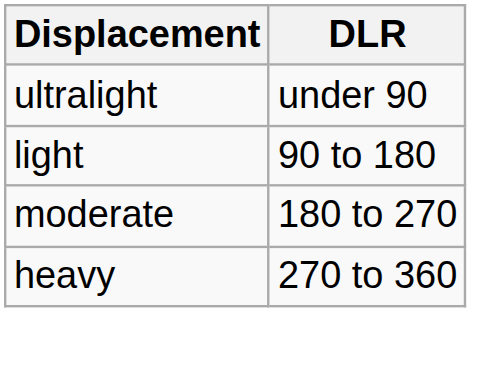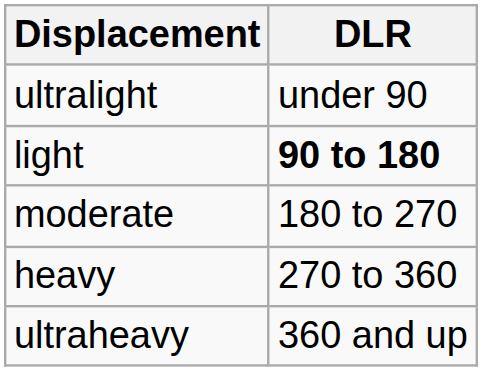light | DLR: normal -> bold
+ row: ultraheavy | 360 and up
